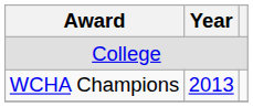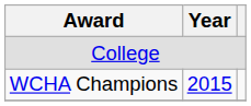WCHA Champions | Year: 2013 -> 2015
